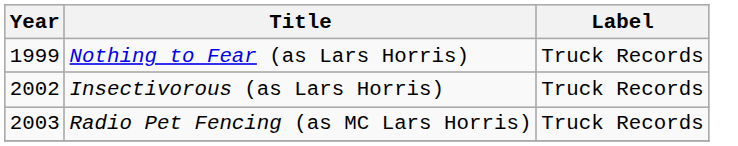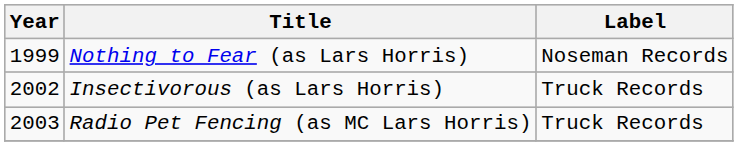Nothing to Fear (as Lars Horris) | Label: Truck Records -> Noseman Records
